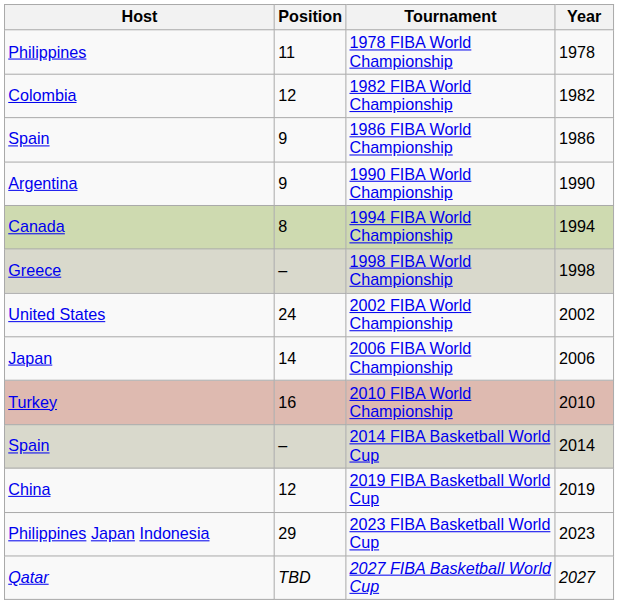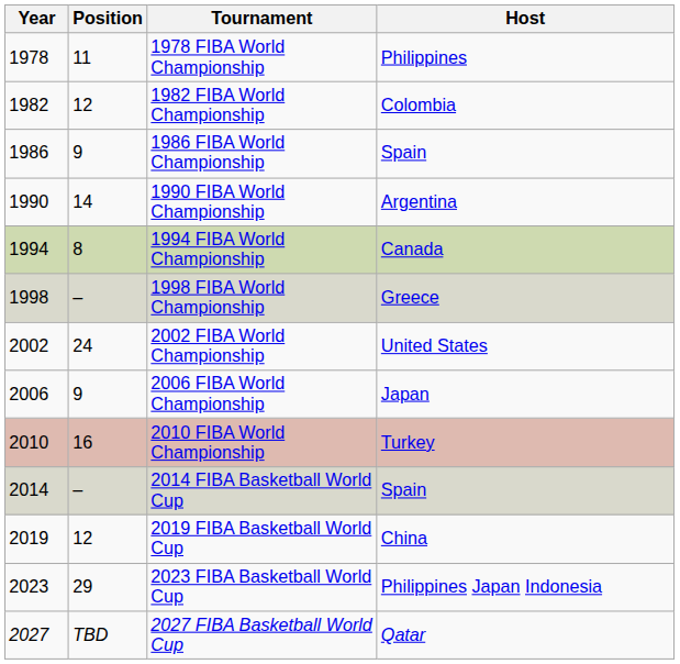columns swapped: Year <-> Host
1990 FIBA World Championship | Position: 9 -> 14
2006 FIBA World Championship | Position: 14 -> 9
